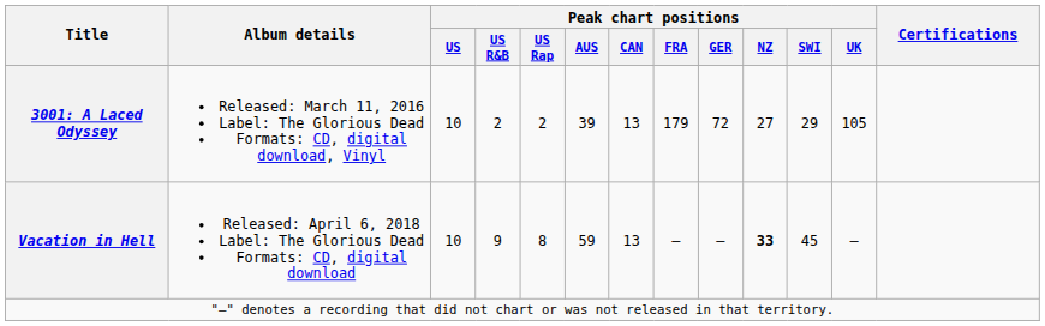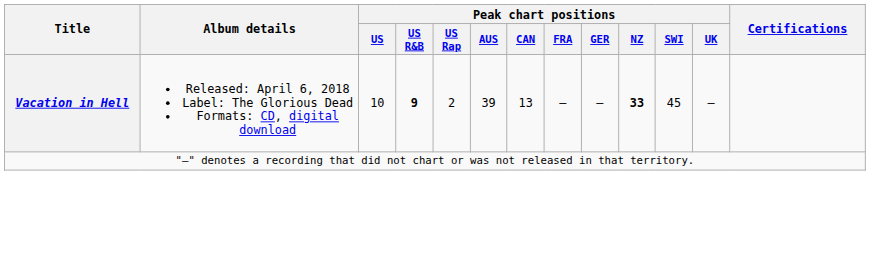- row: 3001: A Laced Odyssey | Released: March 11, 2016 Label: The Glorious Dead Formats: CD, digital download, Vinyl | 10 | 2 | 2 | 39 | 13 | 179 | 72 | 27 | 29 | 105
Vacation in Hell | Peak chart positions / US R&B: normal -> bold
Vacation in Hell | Peak chart positions / US Rap: 8 -> 2
Vacation in Hell | Peak chart positions / AUS: 59 -> 39
